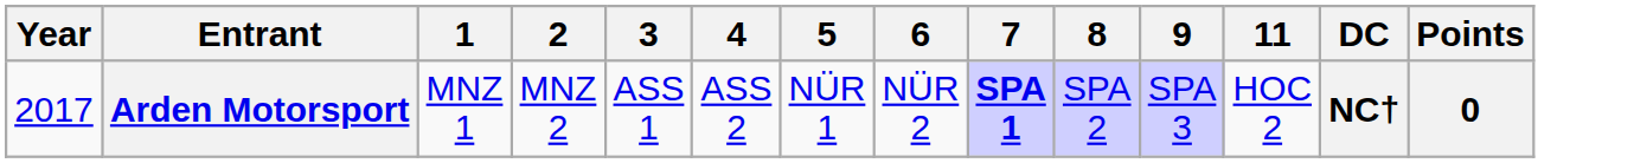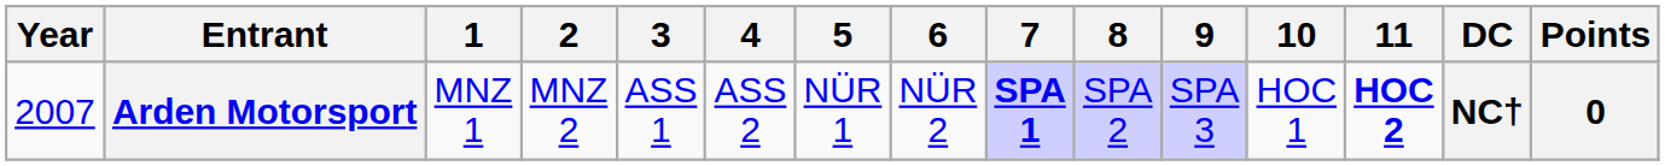+ column: 10 | HOC 1
Arden Motorsport | Year: 2017 -> 2007
Arden Motorsport | 11: normal -> bold
